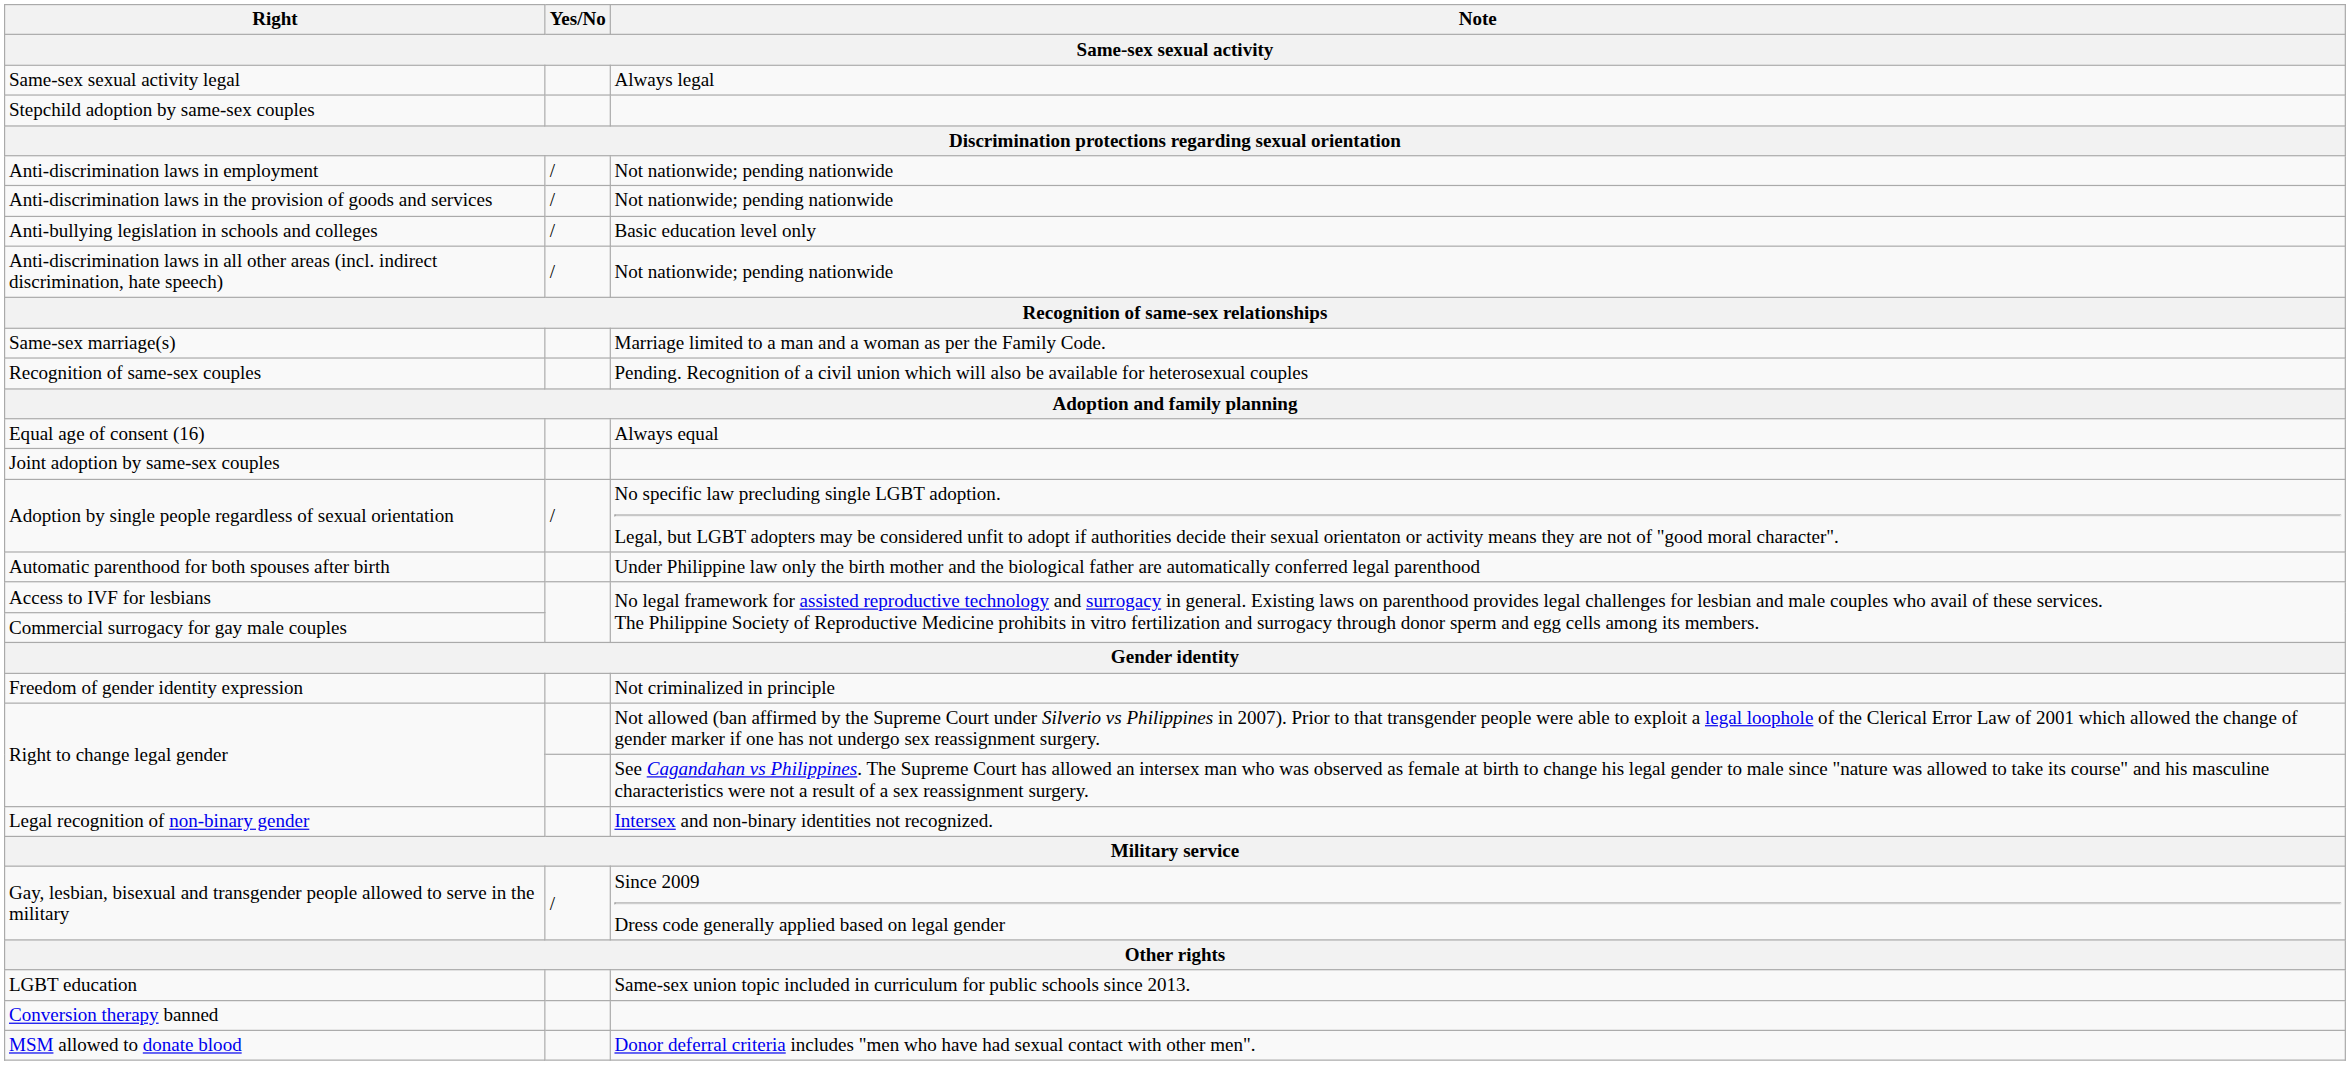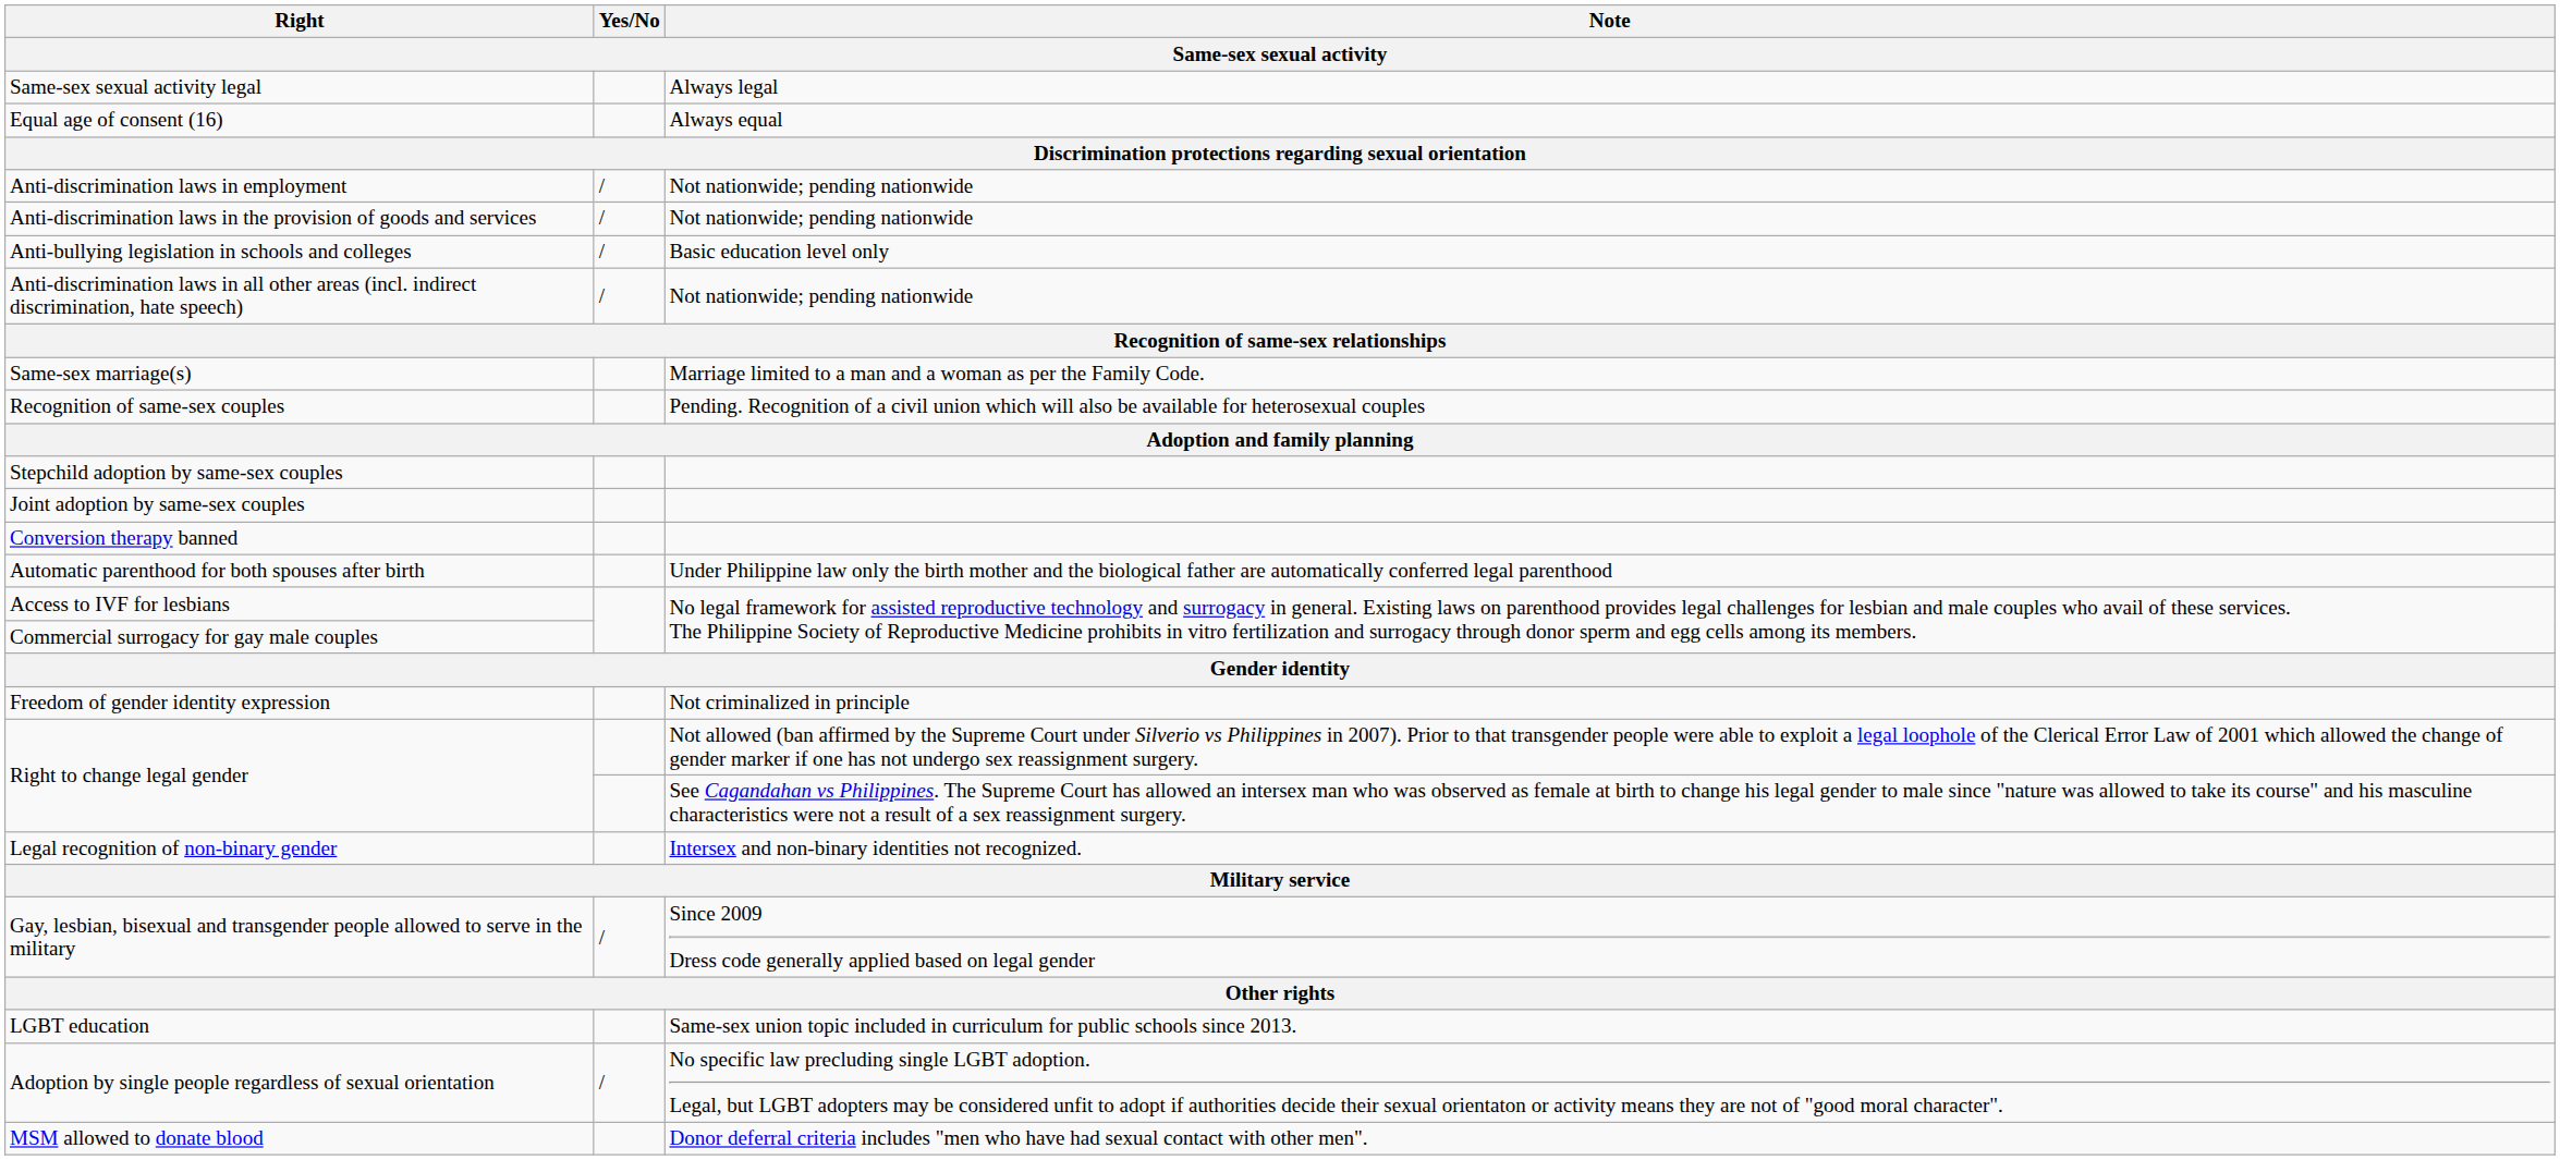rows swapped: Equal age of consent (16) <-> Stepchild adoption by same-sex couples
rows swapped: Adoption by single people regardless of sexual orientation <-> Conversion therapy banned
